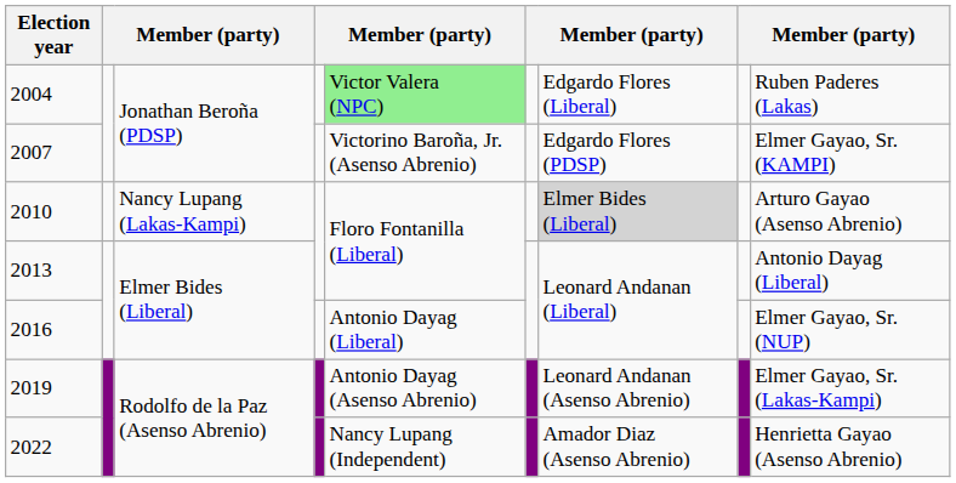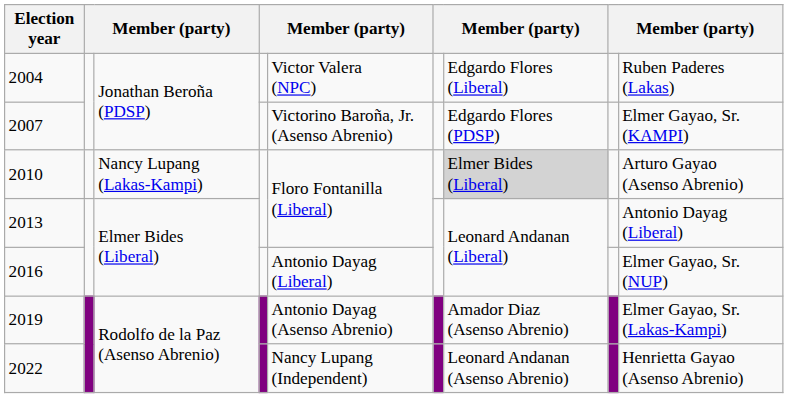2004 | column 5: lightgreen background -> no background
2019 | column 7: Leonard Andanan (Asenso Abrenio) -> Amador Diaz (Asenso Abrenio)
2022 | column 7: Amador Diaz (Asenso Abrenio) -> Leonard Andanan (Asenso Abrenio)
